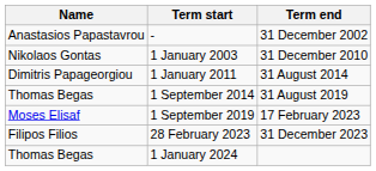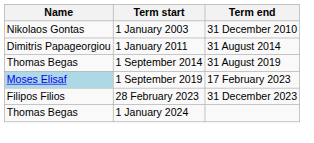- row: Anastasios Papastavrou | - | 31 December 2002
1 September 2019 | Name: no background -> lightblue background
